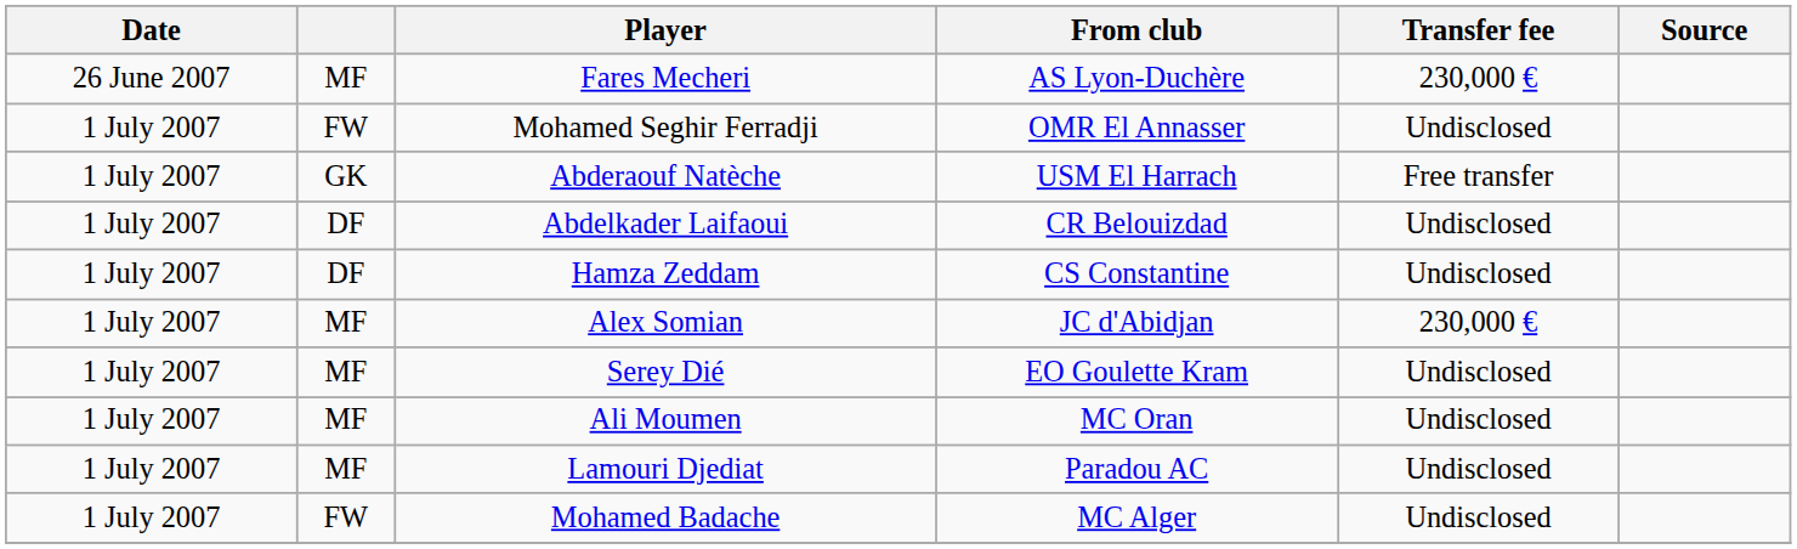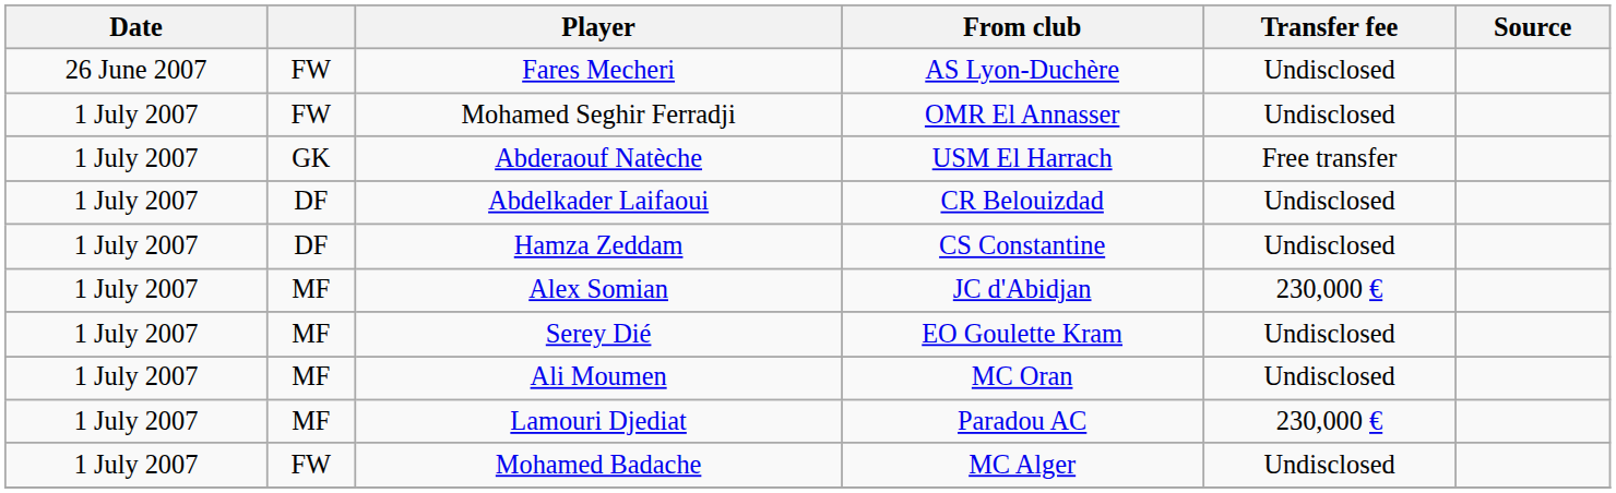Fares Mecheri | column 2: MF -> FW
Fares Mecheri | Transfer fee: 230,000 € -> Undisclosed
Lamouri Djediat | Transfer fee: Undisclosed -> 230,000 €
